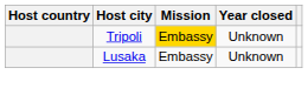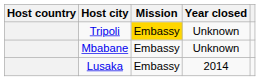+ row: Mbabane | Embassy | Unknown
Lusaka | Year closed: Unknown -> 2014
